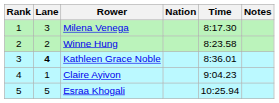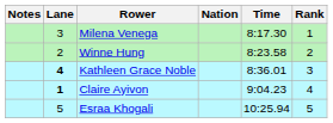columns swapped: Rank <-> Notes
Claire Ayivon | Lane: normal -> bold
